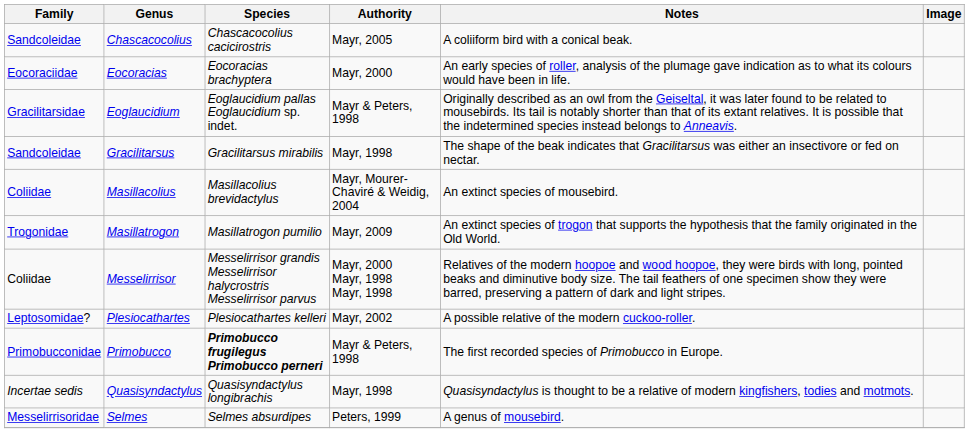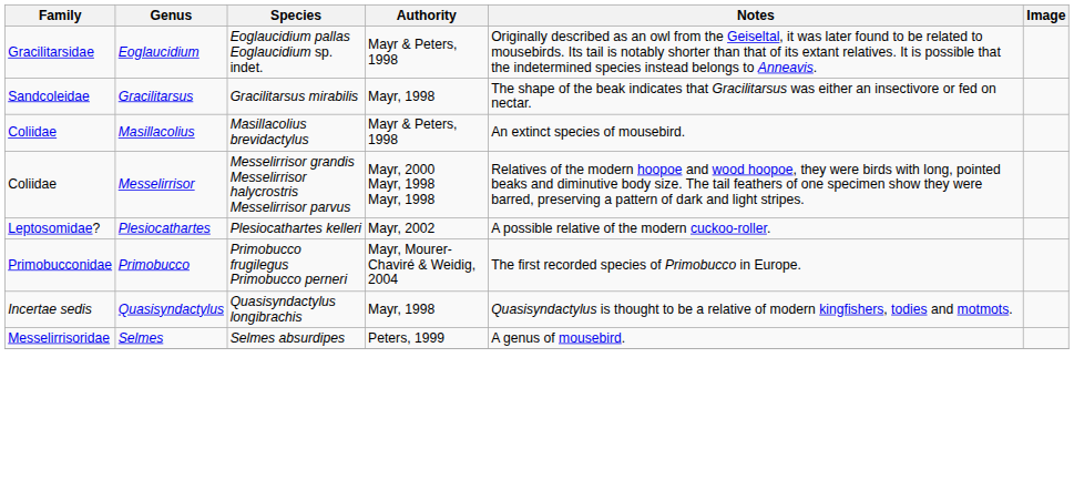- row: Sandcoleidae | Chascacocolius | Chascacocolius cacicirostris | Mayr, 2005 | A coliiform bird with a conical beak.
- row: Eocoraciidae | Eocoracias | Eocoracias brachyptera | Mayr, 2000 | An early species of roller, analysis of the plumage gave indication as to what its colours would have been in life.
Masillacolius | Authority: Mayr, Mourer-Chaviré & Weidig, 2004 -> Mayr & Peters, 1998
- row: Trogonidae | Masillatrogon | Masillatrogon pumilio | Mayr, 2009 | An extinct species of trogon that supports the hypothesis that the family originated in the Old World.
Primobucco | Species: bold -> normal
Primobucco | Authority: Mayr & Peters, 1998 -> Mayr, Mourer-Chaviré & Weidig, 2004
